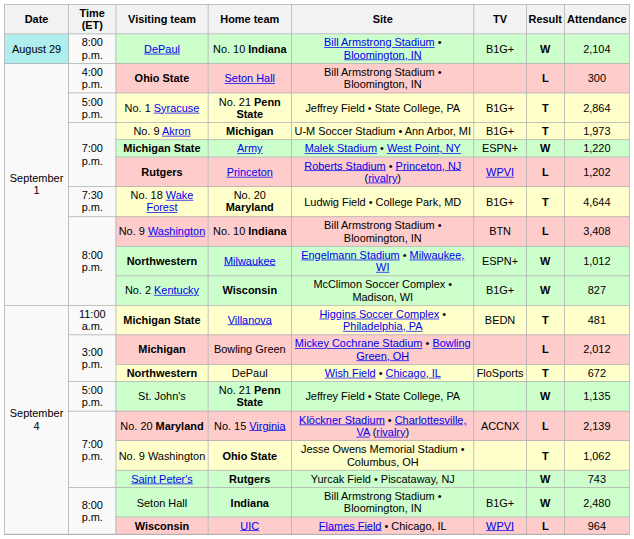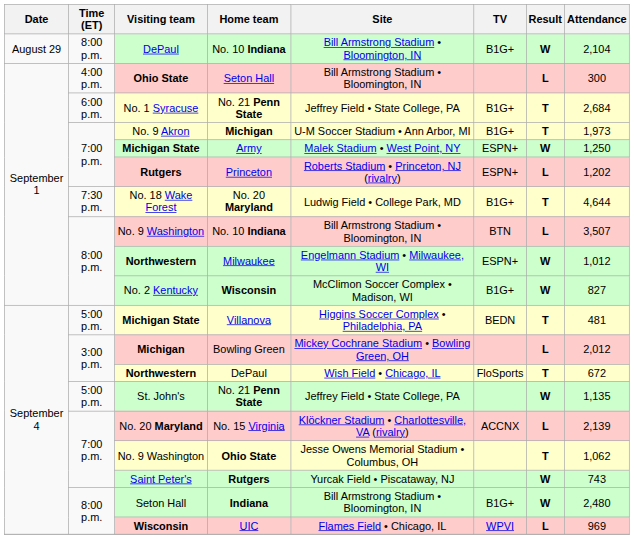DePaul / No. 10 Indiana | Date: paleturquoise background -> no background
No. 1 Syracuse / No. 21 Penn State | Time (ET): 5:00 p.m. -> 6:00 p.m.
No. 1 Syracuse / No. 21 Penn State | Attendance: 2,864 -> 2,684
Army | Attendance: 1,220 -> 1,250
Princeton | TV: WPVI -> ESPN+
No. 9 Washington / No. 10 Indiana | Attendance: 3,408 -> 3,507
Villanova | Time (ET): 11:00 a.m. -> 5:00 p.m.
UIC | Attendance: 964 -> 969
